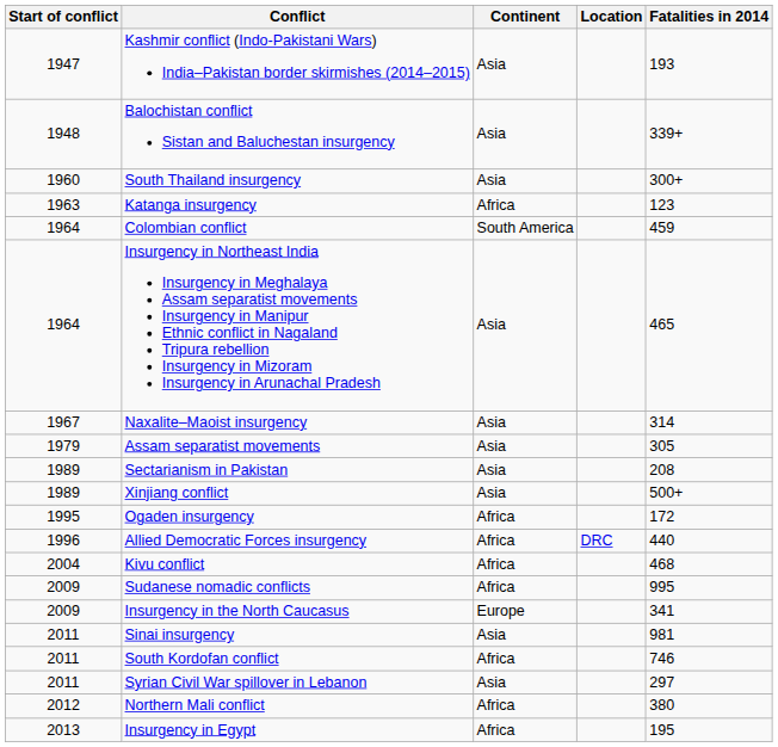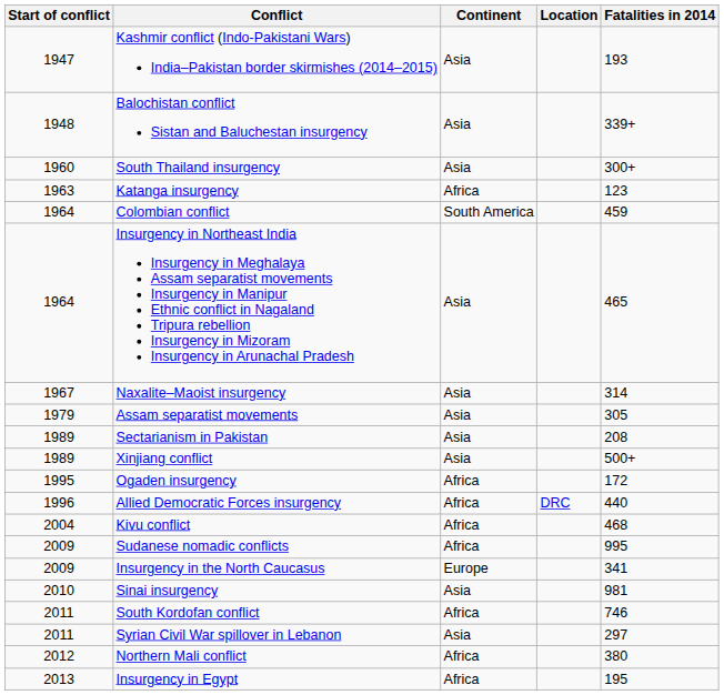Sinai insurgency | Start of conflict: 2011 -> 2010
